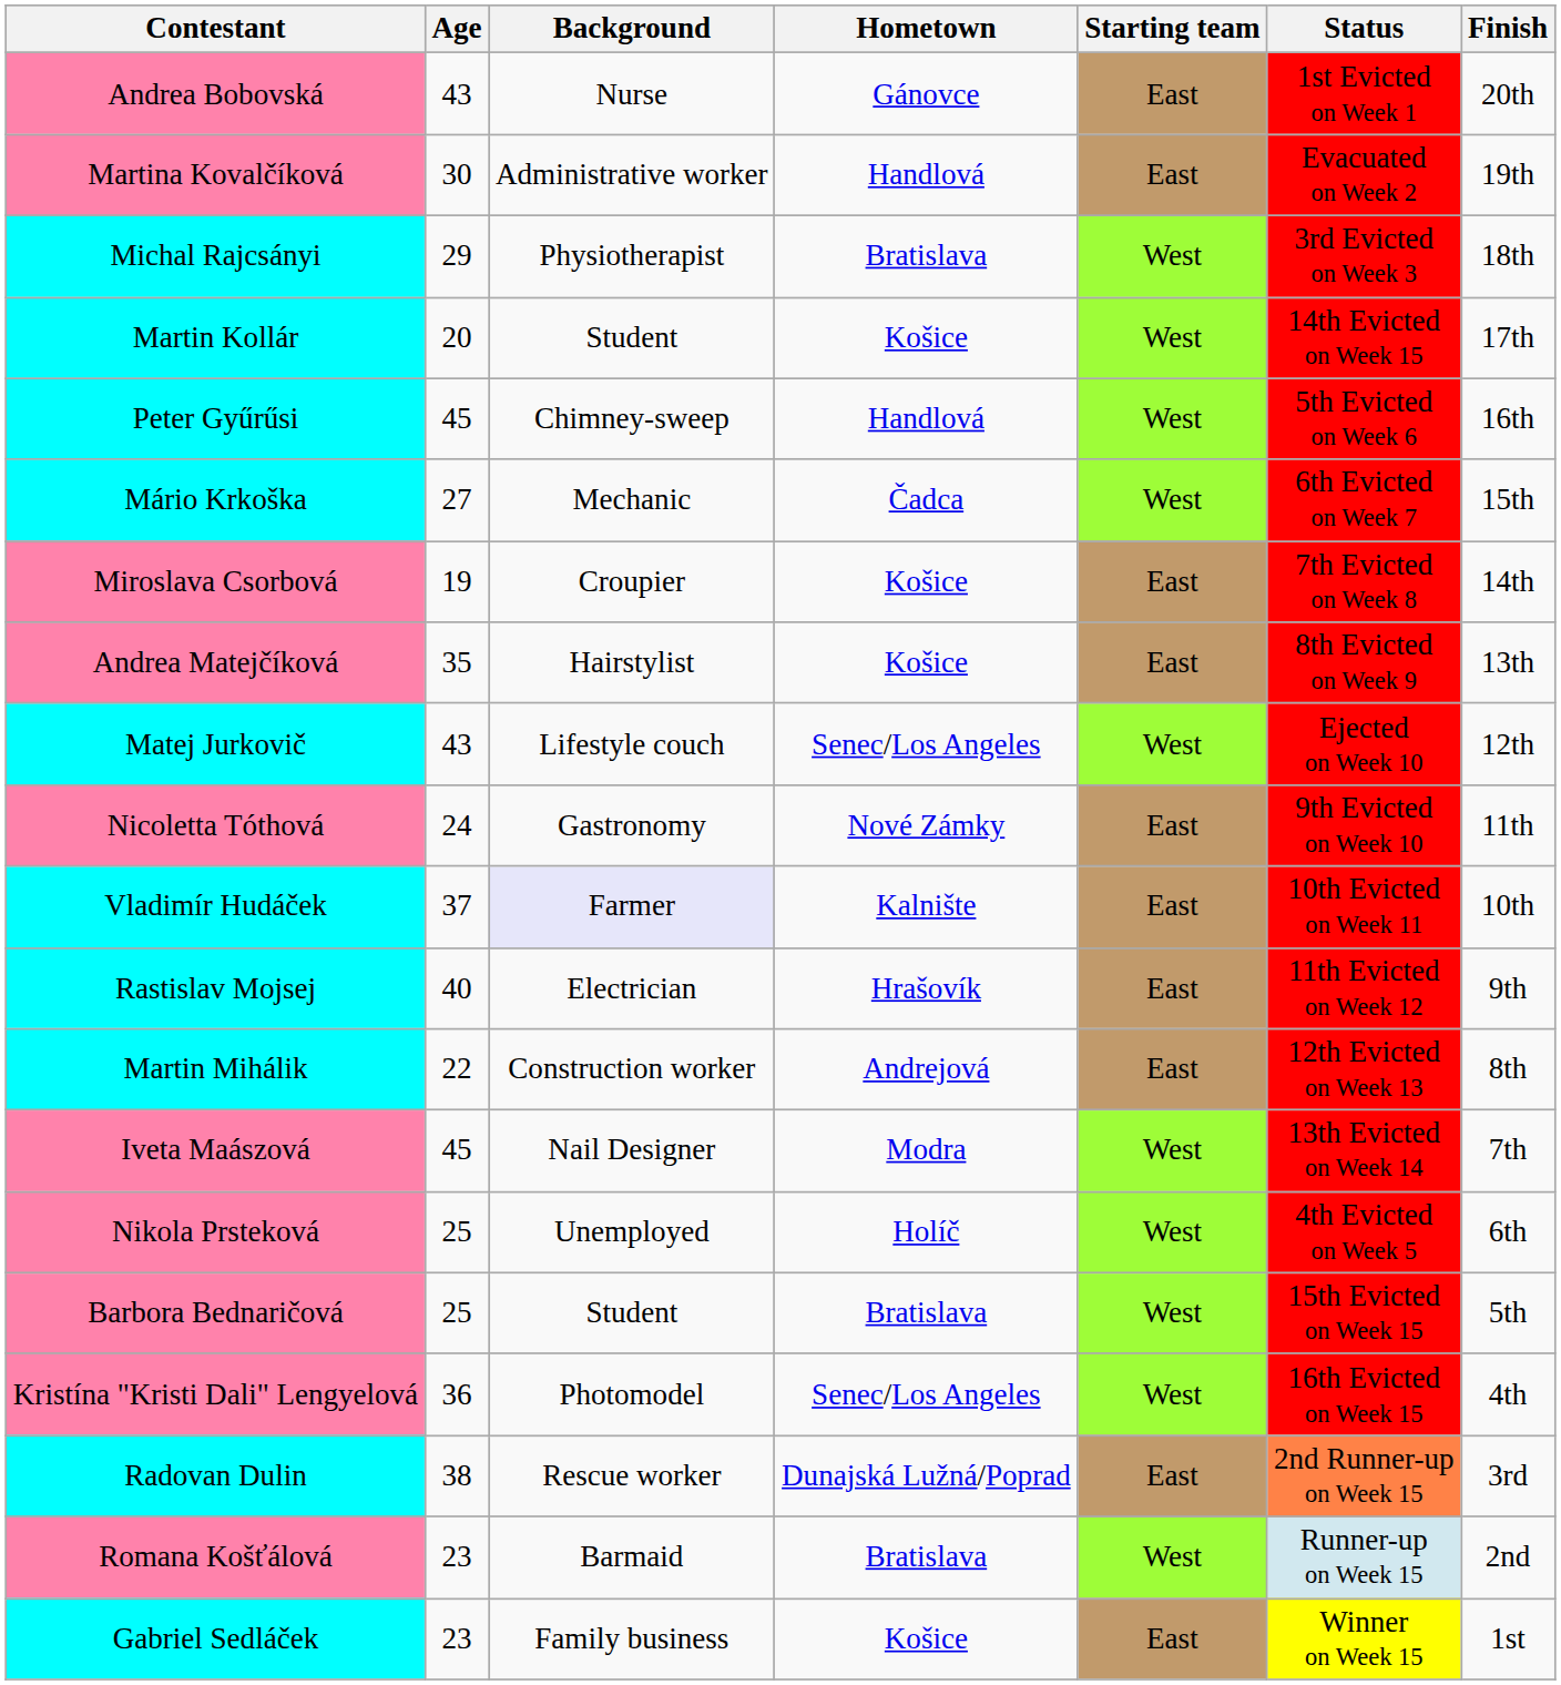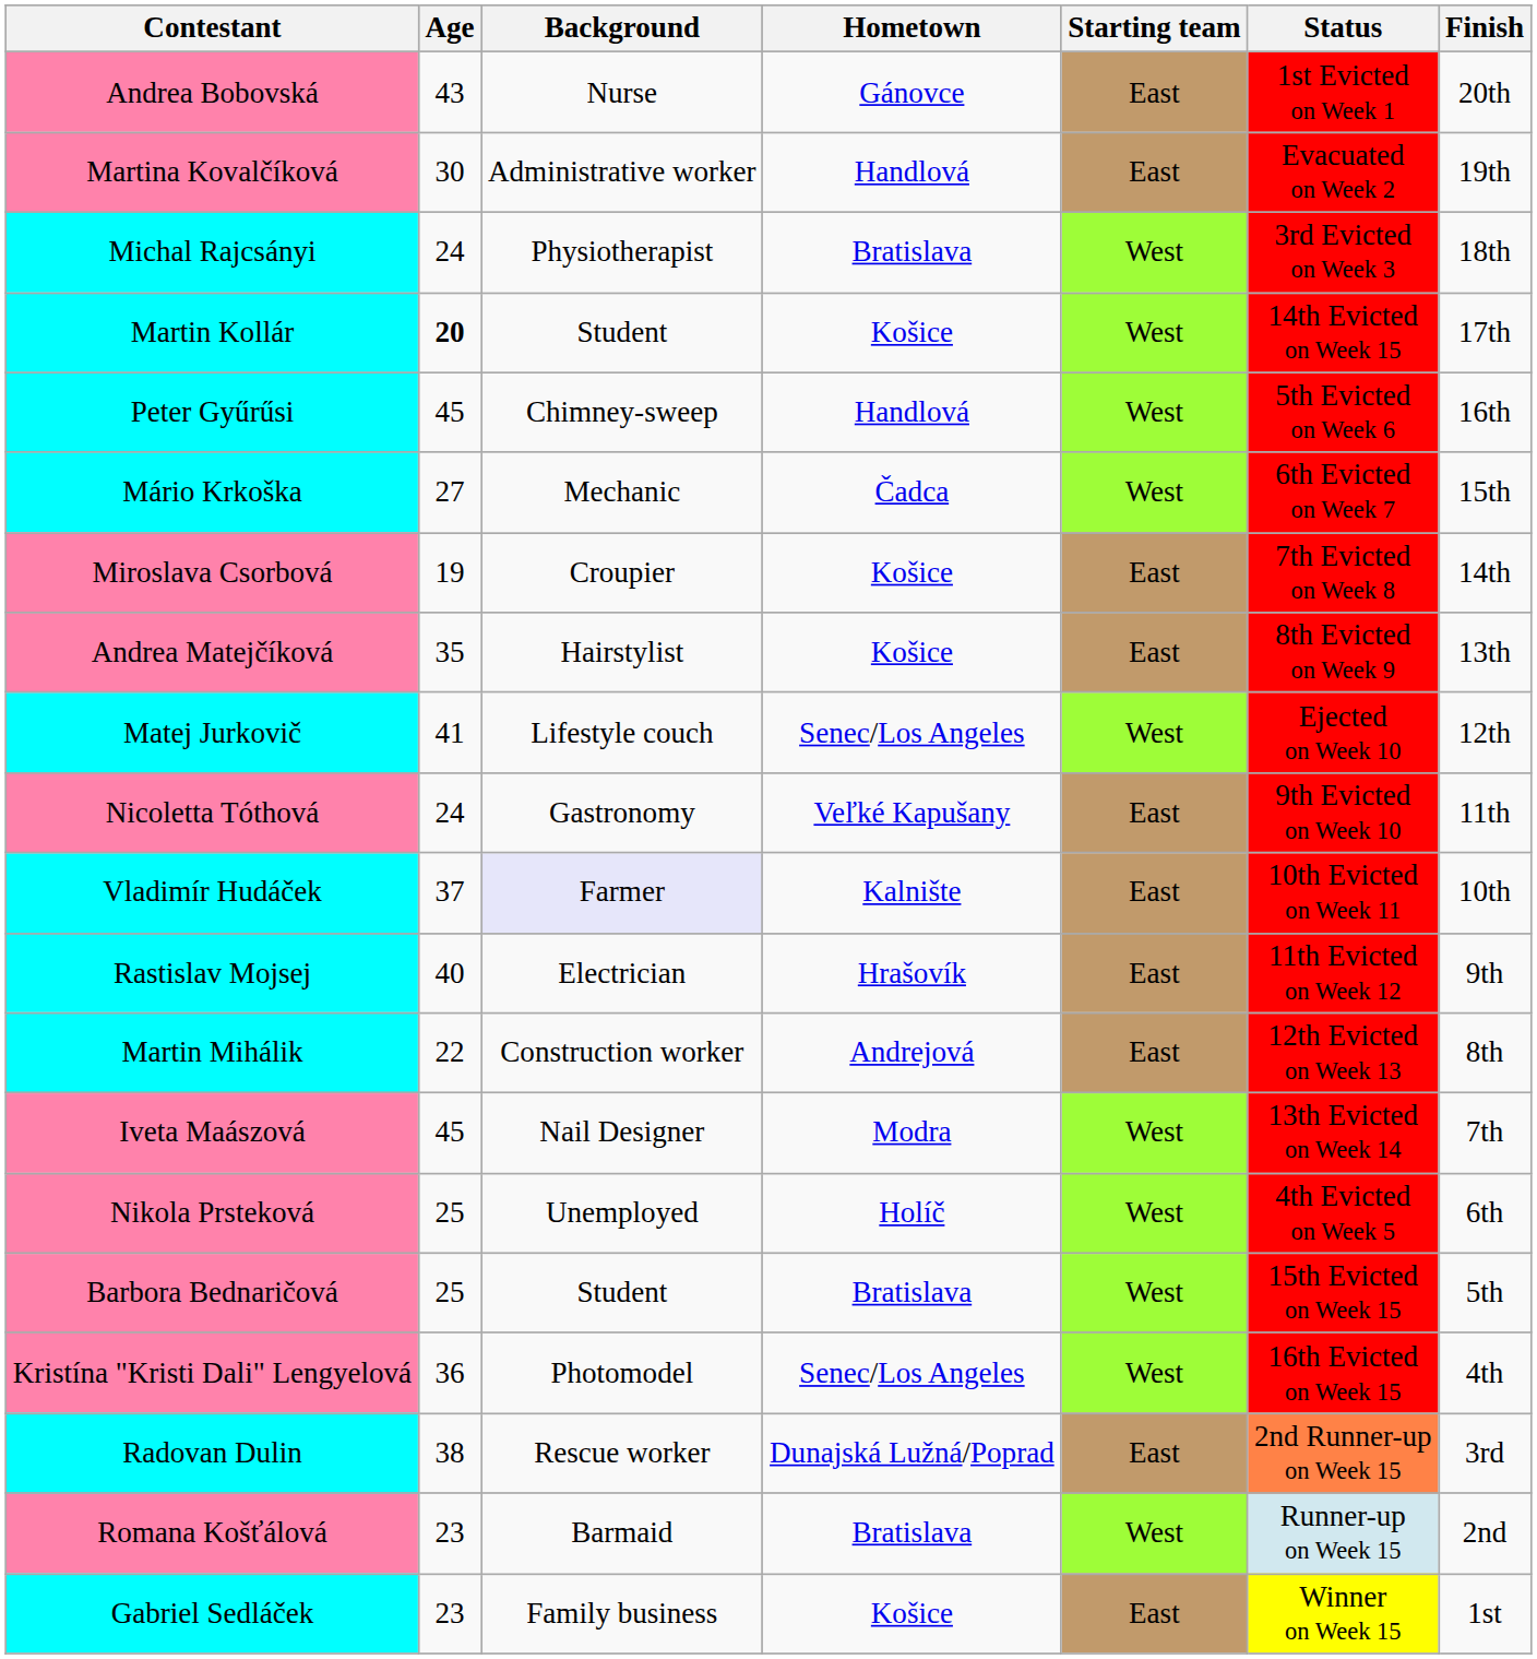Michal Rajcsányi | Age: 29 -> 24
Martin Kollár | Age: normal -> bold
Matej Jurkovič | Age: 43 -> 41
Nicoletta Tóthová | Hometown: Nové Zámky -> Veľké Kapušany
